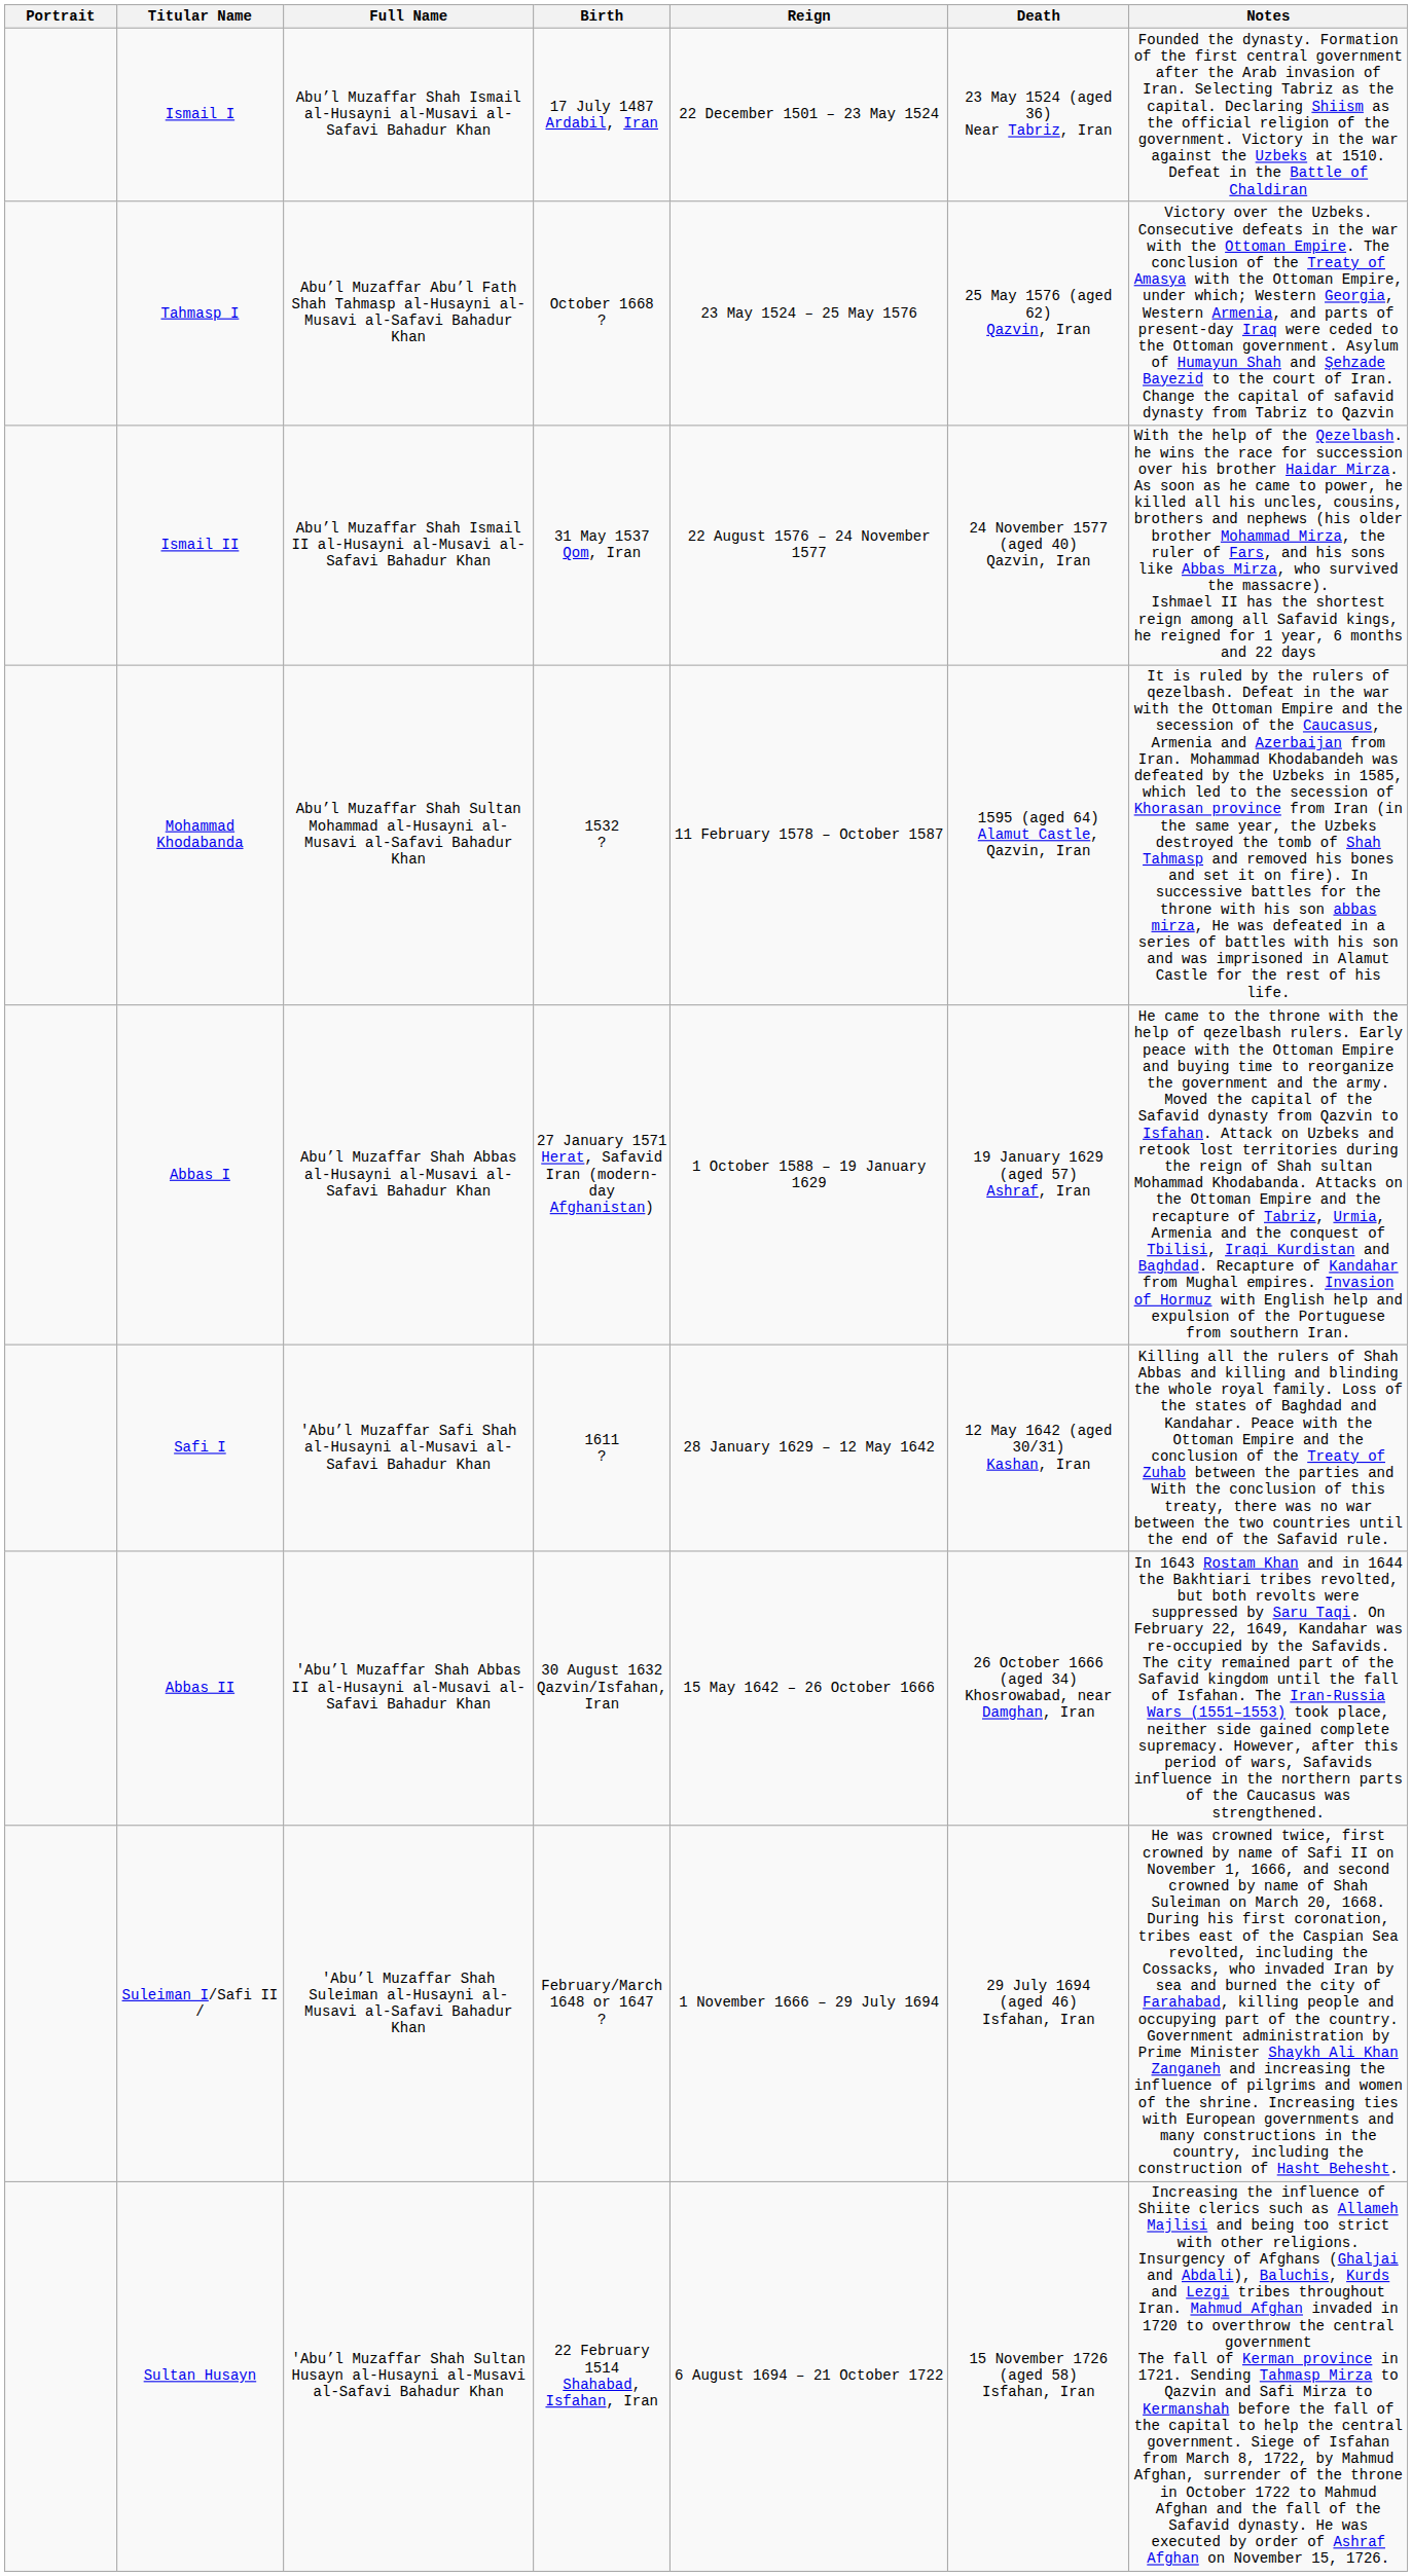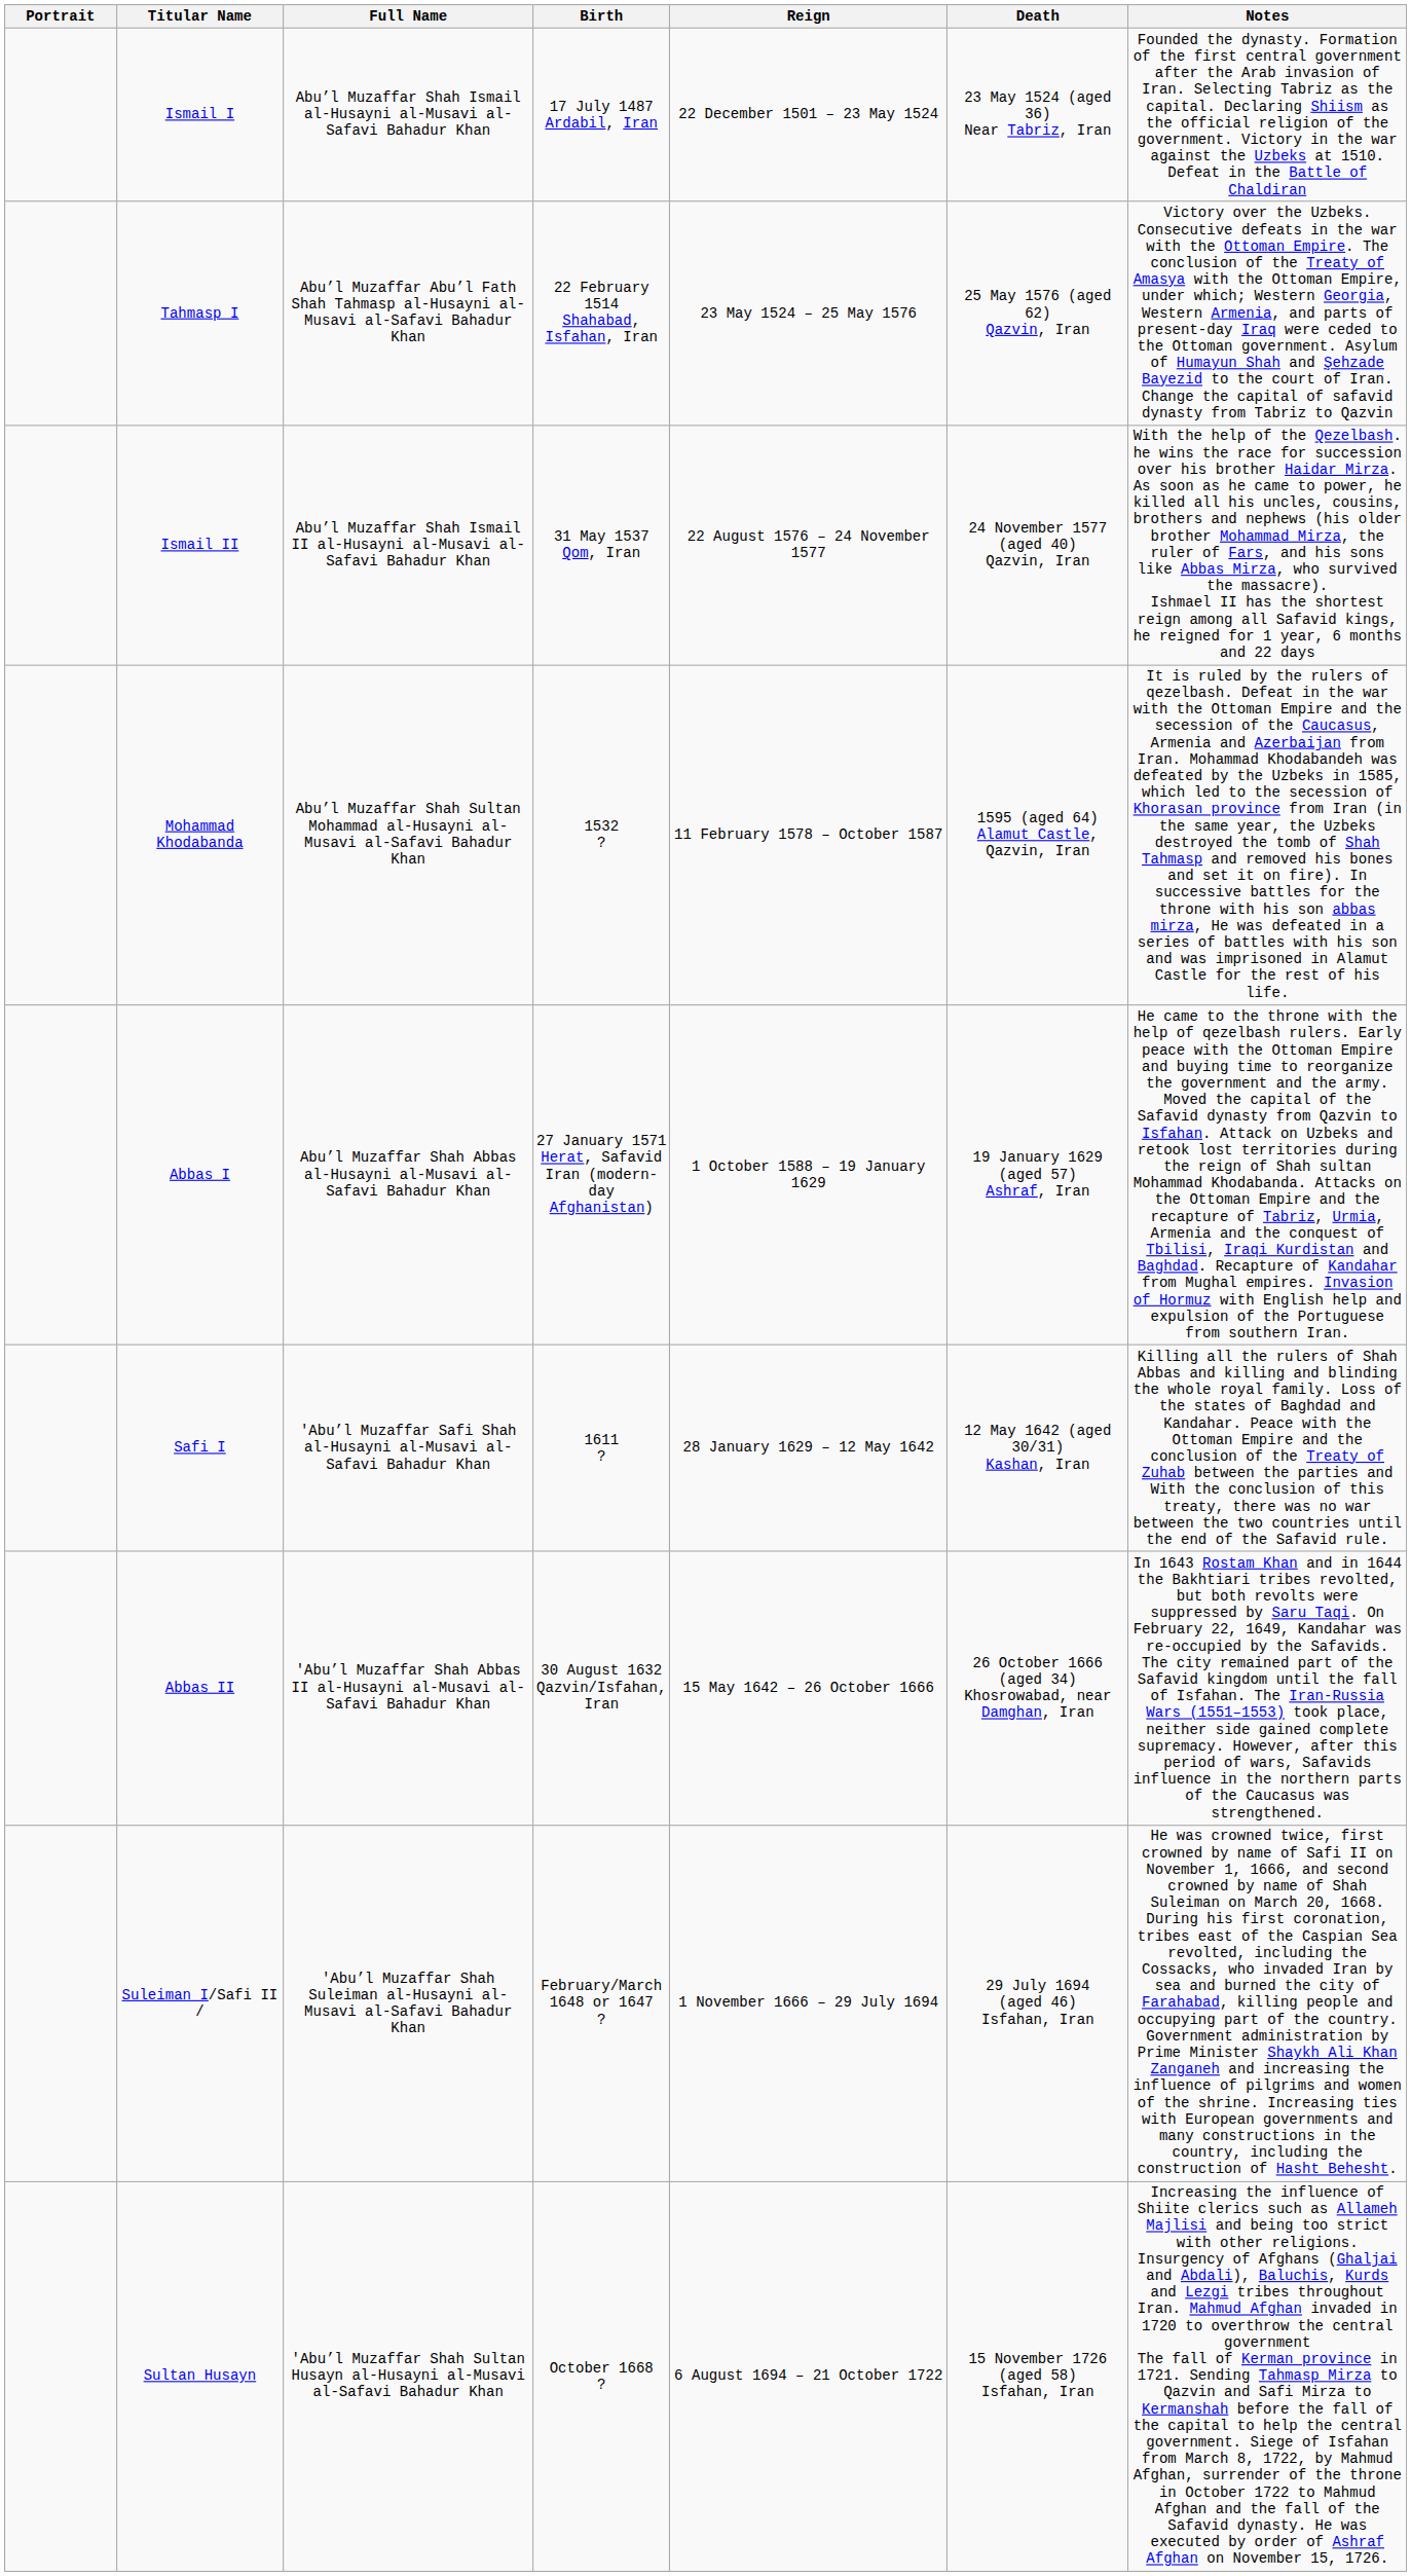Tahmasp I | Birth: October 1668 ? -> 22 February 1514 Shahabad, Isfahan, Iran
Sultan Husayn | Birth: 22 February 1514 Shahabad, Isfahan, Iran -> October 1668 ?
